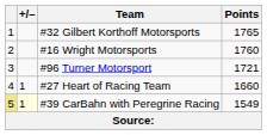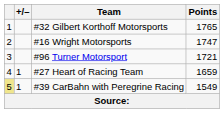#16 Wright Motorsports | Points: 1760 -> 1747
#27 Heart of Racing Team | Points: 1660 -> 1659
#39 CarBahn with Peregrine Racing | +/–: lightyellow background -> no background
